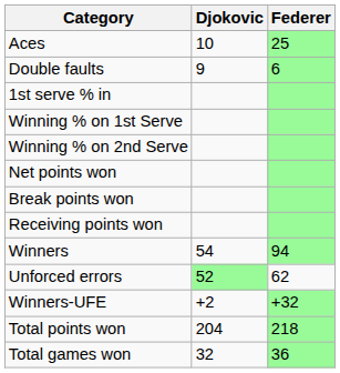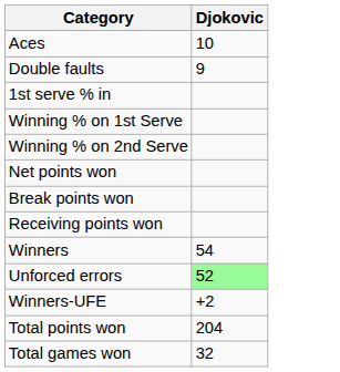- column: Federer | 25 | 6 | 94 | 62 | +32 | 218 | 36
